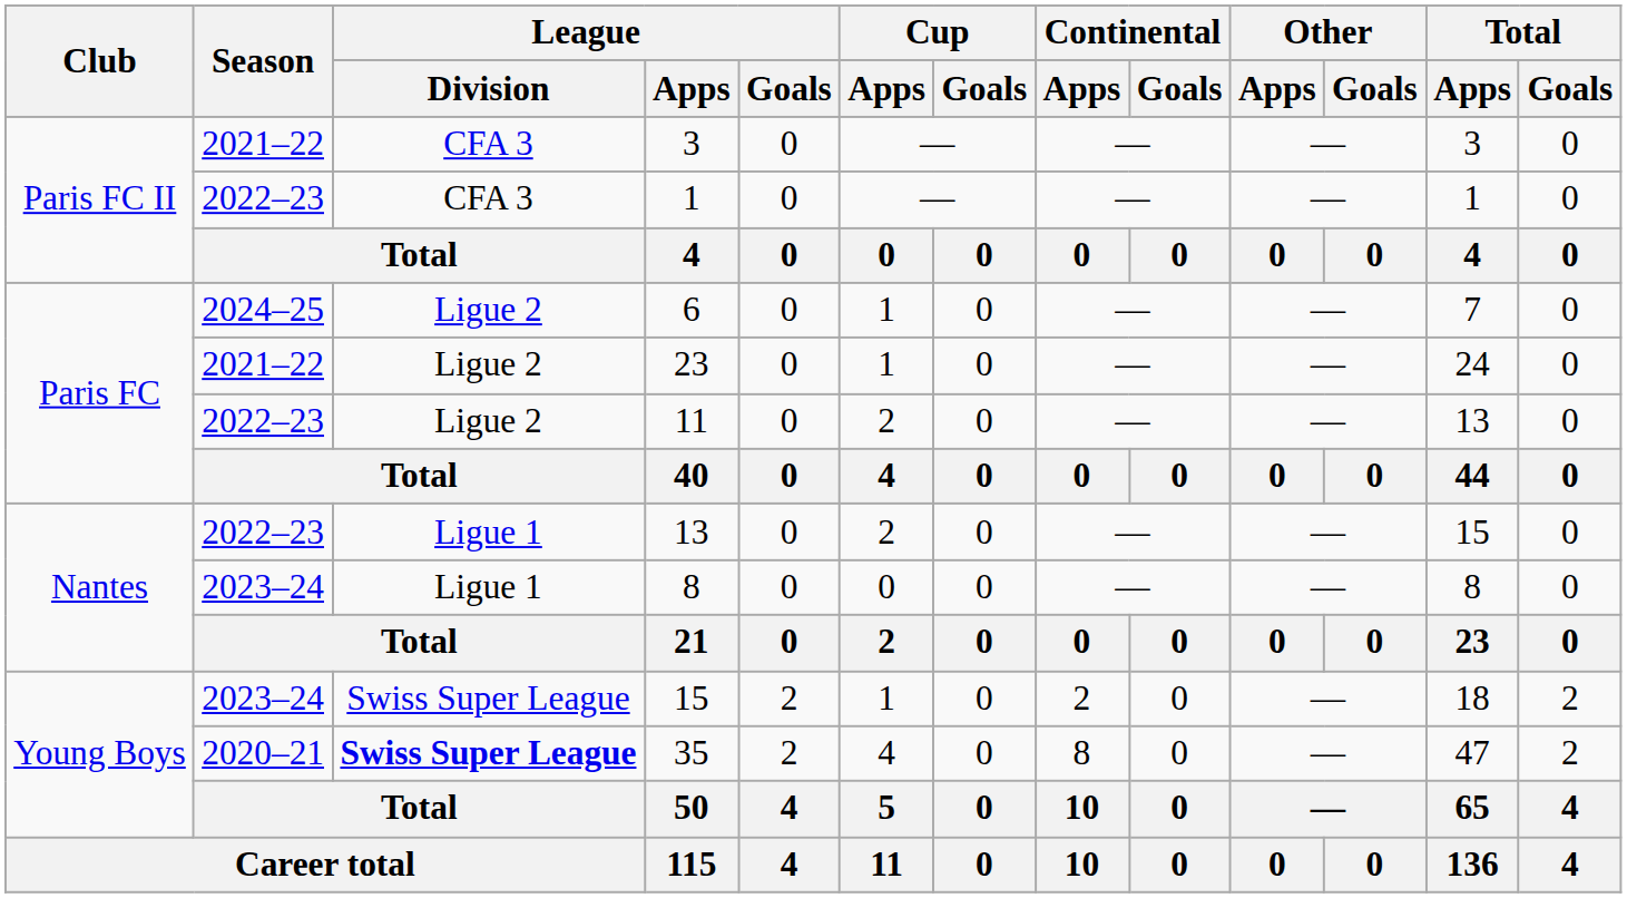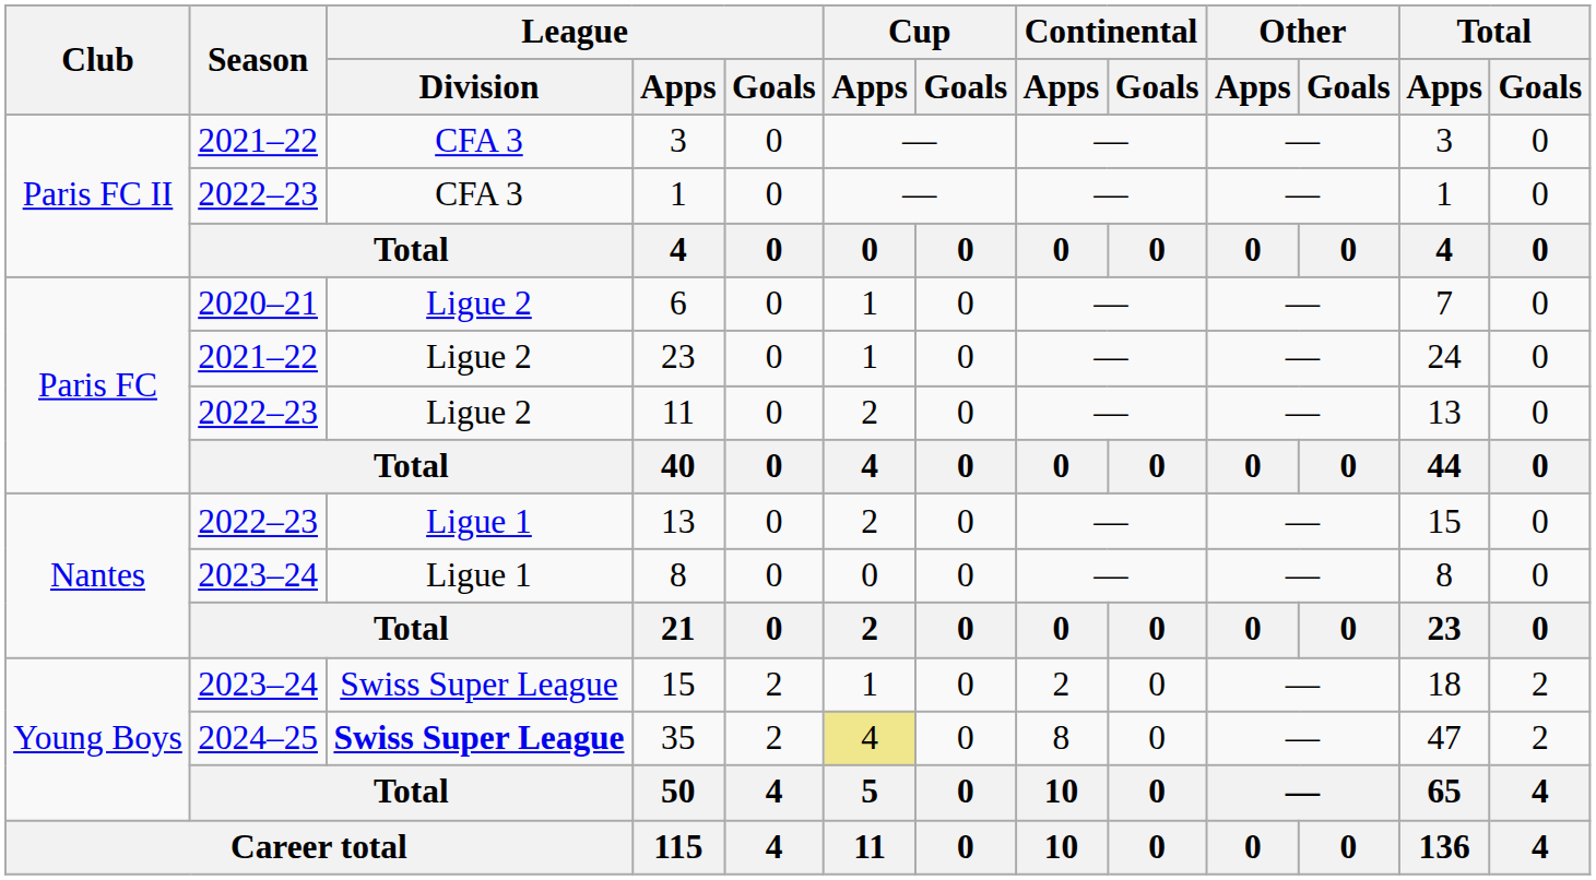6 | Season: 2024–25 -> 2020–21
35 | Season: 2020–21 -> 2024–25
35 | Cup / Apps: no background -> khaki background
